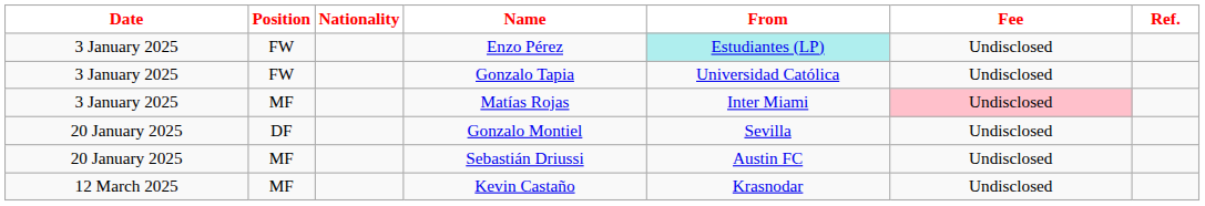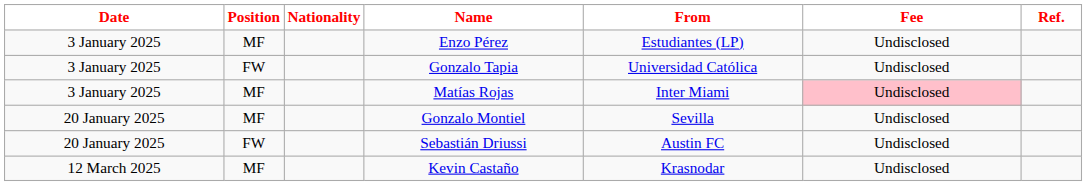Enzo Pérez | Position: FW -> MF
Enzo Pérez | From: paleturquoise background -> no background
Gonzalo Montiel | Position: DF -> MF
Sebastián Driussi | Position: MF -> FW
